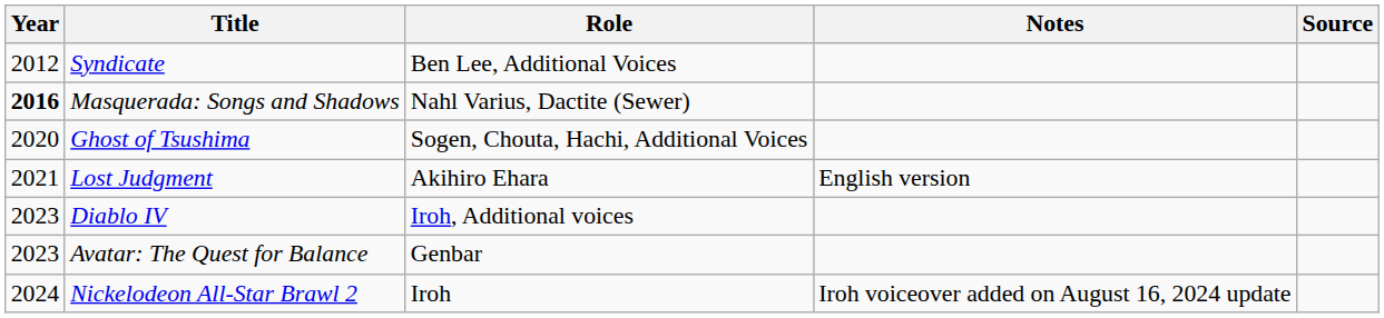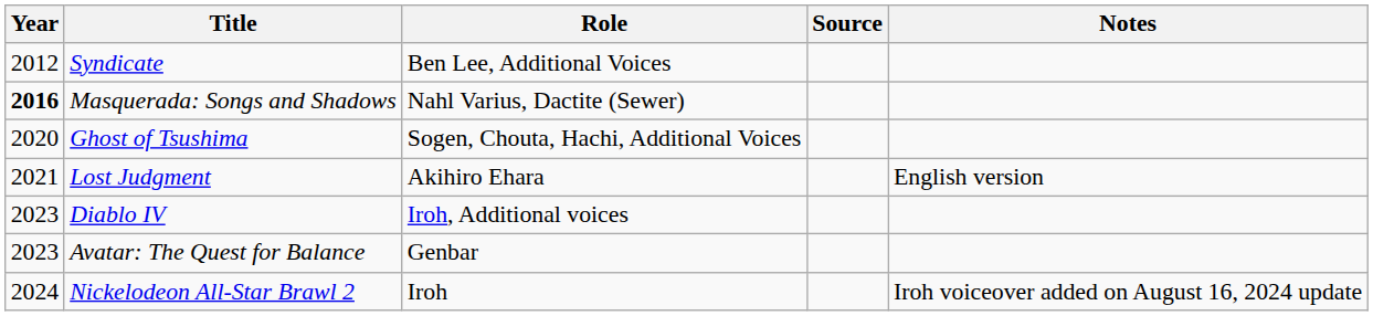columns swapped: Notes <-> Source
